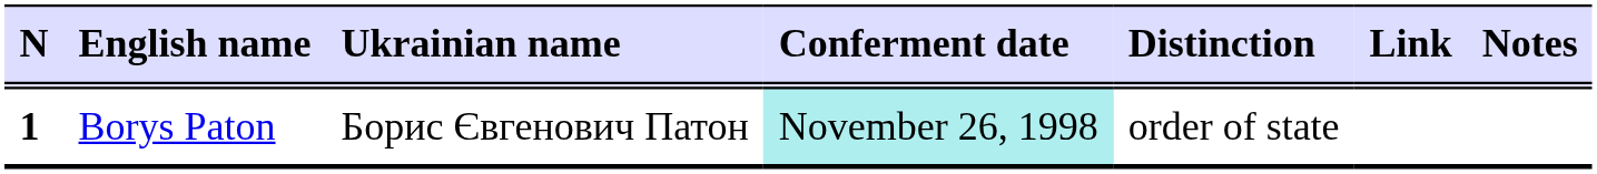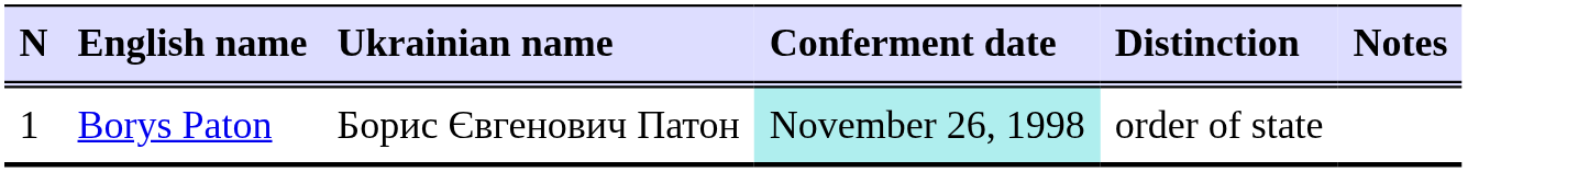- column: Link
Borys Paton | N: bold -> normal
